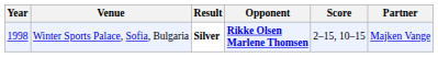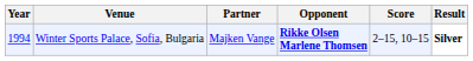columns swapped: Partner <-> Result
Winter Sports Palace, Sofia, Bulgaria | Year: 1998 -> 1994
